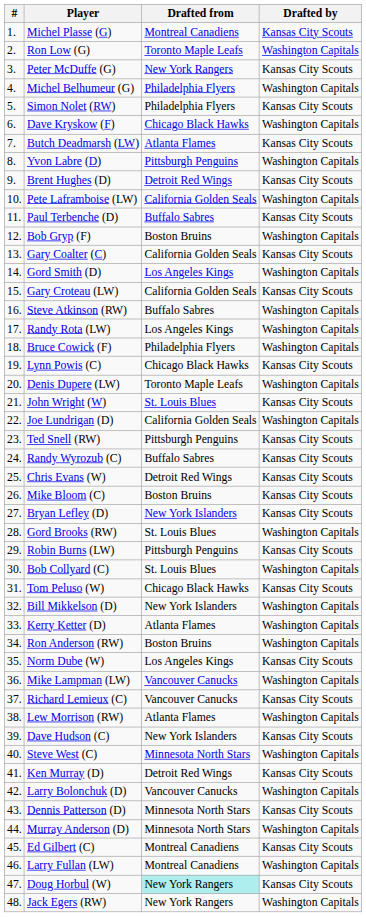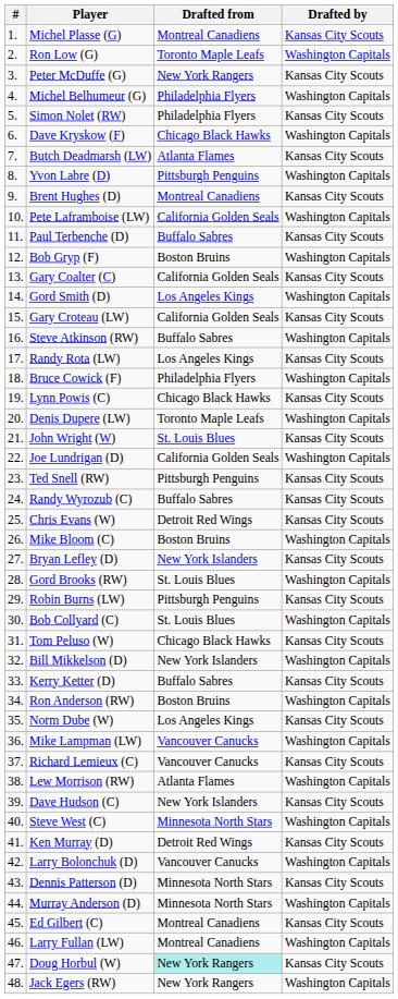Brent Hughes (D) | Drafted from: Detroit Red Wings -> Montreal Canadiens
Randy Rota (LW) | Drafted by: Washington Capitals -> Kansas City Scouts
Mike Bloom (C) | Drafted by: Kansas City Scouts -> Washington Capitals
Kerry Ketter (D) | Drafted from: Atlanta Flames -> Buffalo Sabres
Kerry Ketter (D) | Drafted by: Washington Capitals -> Kansas City Scouts
